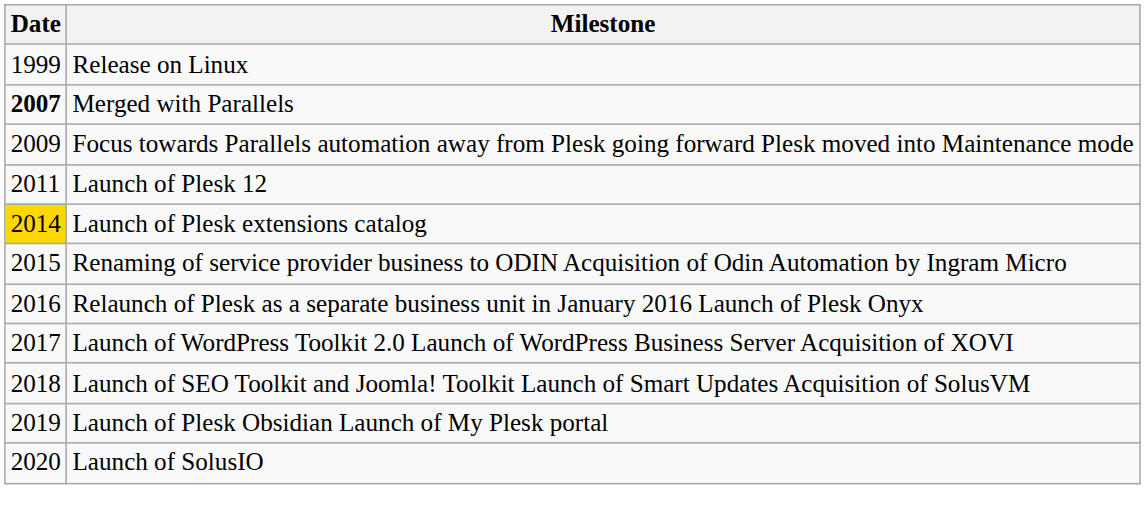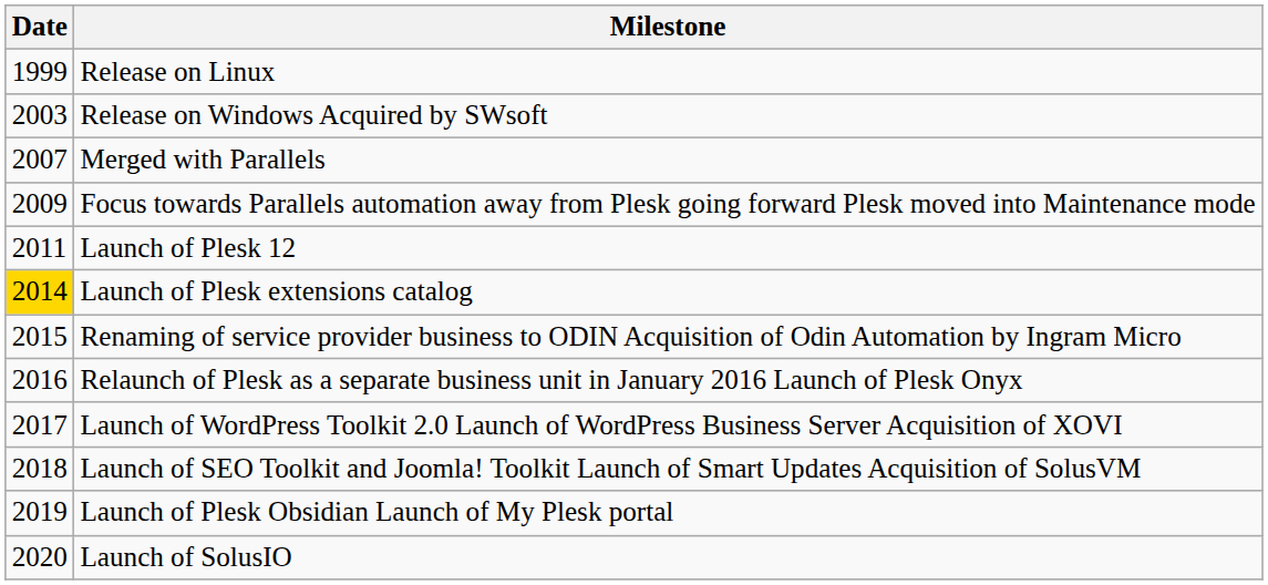+ row: 2003 | Release on Windows Acquired by SWsoft
Merged with Parallels | Date: bold -> normal
